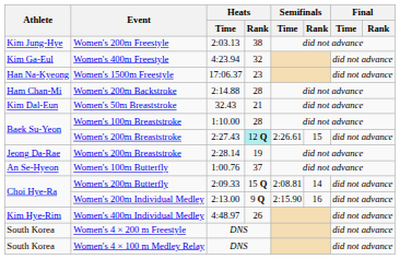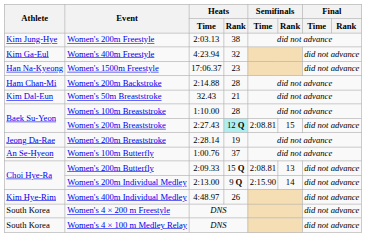Women's 200m Breaststroke / 2:27.43 | Semifinals / Time: 2:26.61 -> 2:08.81
Women's 200m Butterfly | Semifinals / Rank: 14 -> 13
Women's 200m Individual Medley | Semifinals / Rank: 16 -> 14
